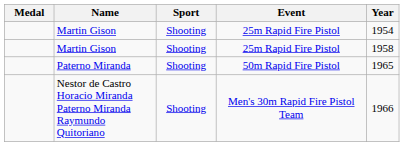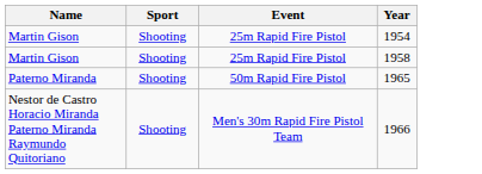- column: Medal
